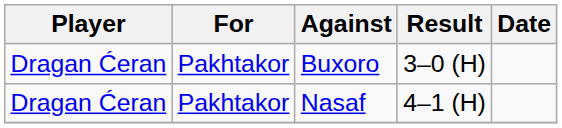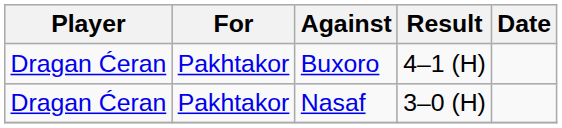Buxoro | Result: 3–0 (H) -> 4–1 (H)
Nasaf | Result: 4–1 (H) -> 3–0 (H)
